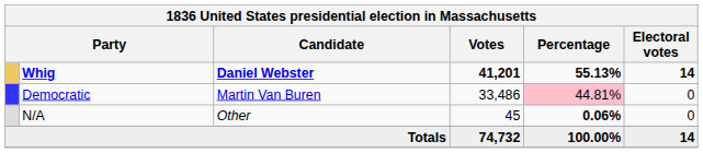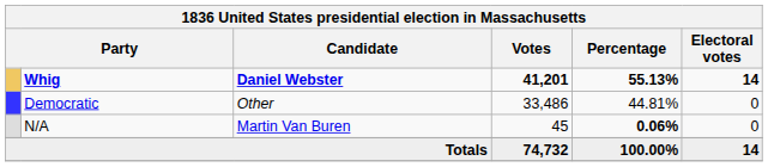Democratic | Candidate: Martin Van Buren -> Other
Democratic | Percentage: pink background -> no background
N/A | Candidate: Other -> Martin Van Buren
